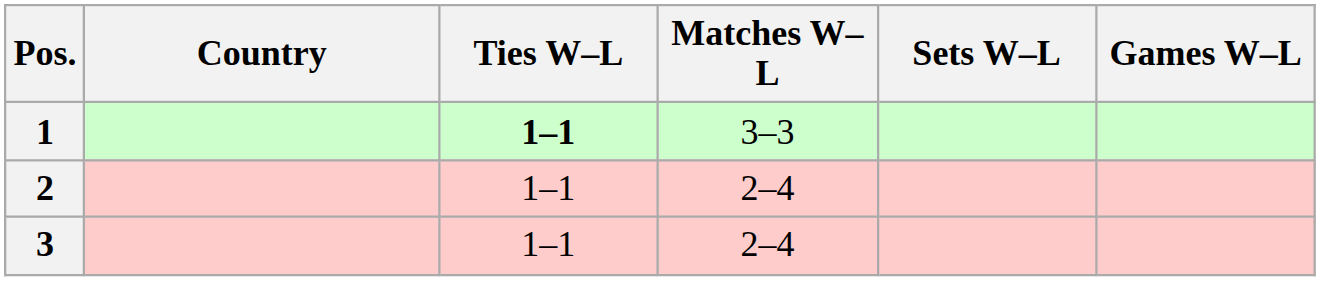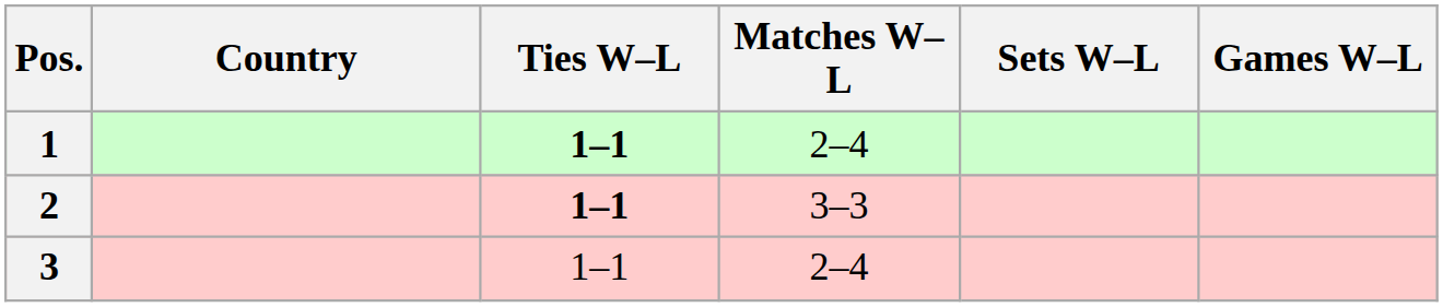1 | Matches W–L: 3–3 -> 2–4
2 | Ties W–L: normal -> bold
2 | Matches W–L: 2–4 -> 3–3
